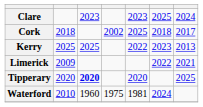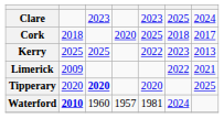Cork | column 4: 2002 -> 2020
Waterford | column 2: normal -> bold
Waterford | column 4: 1975 -> 1957
